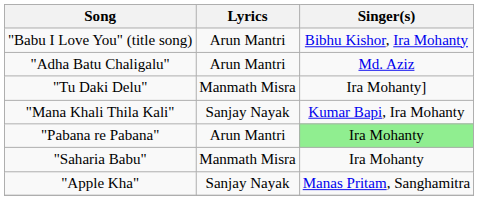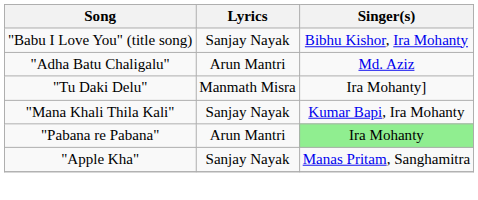"Babu I Love You" (title song) | Lyrics: Arun Mantri -> Sanjay Nayak
- row: "Saharia Babu" | Manmath Misra | Ira Mohanty
